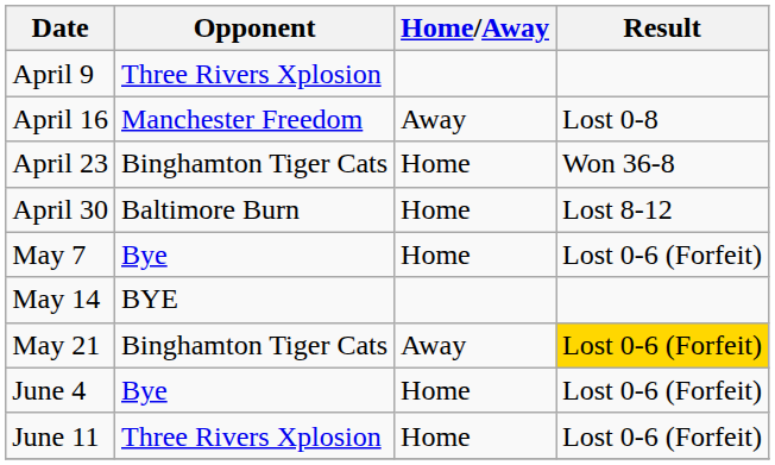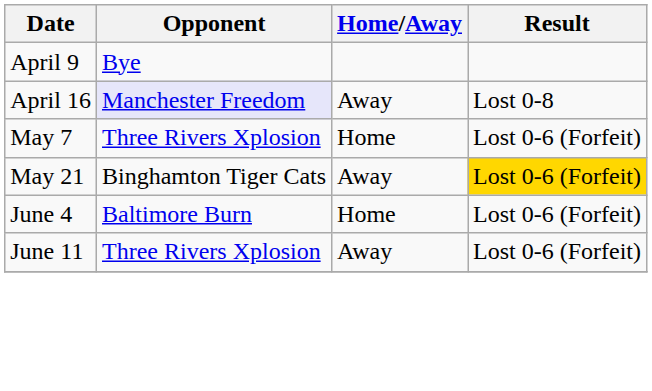April 9 | Opponent: Three Rivers Xplosion -> Bye
April 16 | Opponent: no background -> lavender background
- row: April 23 | Binghamton Tiger Cats | Home | Won 36-8
- row: April 30 | Baltimore Burn | Home | Lost 8-12
May 7 | Opponent: Bye -> Three Rivers Xplosion
- row: May 14 | BYE
June 4 | Opponent: Bye -> Baltimore Burn
June 11 | Home/Away: Home -> Away
